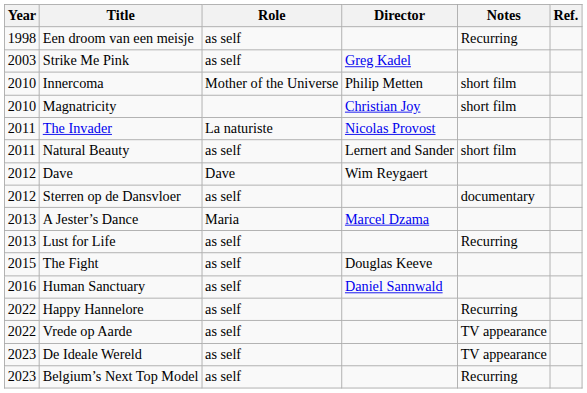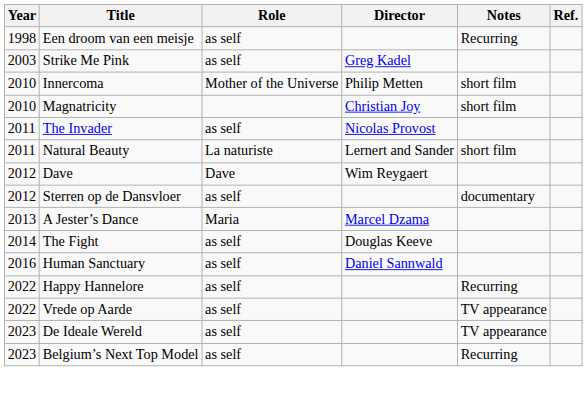The Invader | Role: La naturiste -> as self
Natural Beauty | Role: as self -> La naturiste
- row: 2013 | Lust for Life | as self | Recurring
The Fight | Year: 2015 -> 2014
